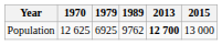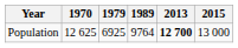Population | 1989: 9762 -> 9764
